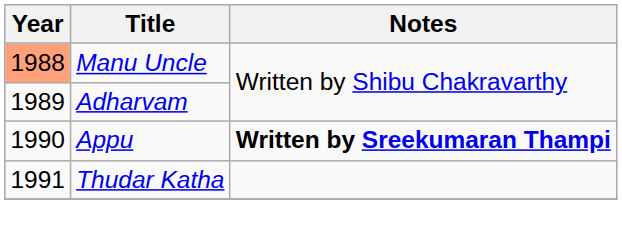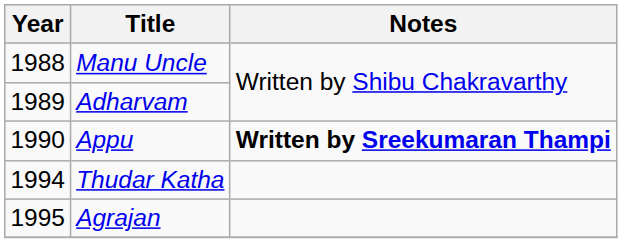Manu Uncle | Year: lightsalmon background -> no background
Thudar Katha | Year: 1991 -> 1994
+ row: 1995 | Agrajan
